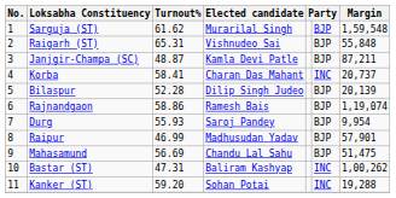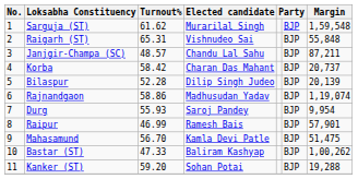Janjgir-Champa (SC) | Turnout%: 48.87 -> 48.57
Janjgir-Champa (SC) | Elected candidate: Kamla Devi Patle -> Chandu Lal Sahu
Korba | Turnout%: 58.41 -> 58.42
Korba | column 6: INC -> BJP
Rajnandgaon | Elected candidate: Ramesh Bais -> Madhusudan Yadav
Raipur | Elected candidate: Madhusudan Yadav -> Ramesh Bais
Mahasamund | Turnout%: 56.69 -> 56.70
Mahasamund | Elected candidate: Chandu Lal Sahu -> Kamla Devi Patle
Bastar (ST) | Turnout%: 47.31 -> 47.33
Bastar (ST) | column 6: INC -> BJP
Kanker (ST) | column 6: INC -> BJP
